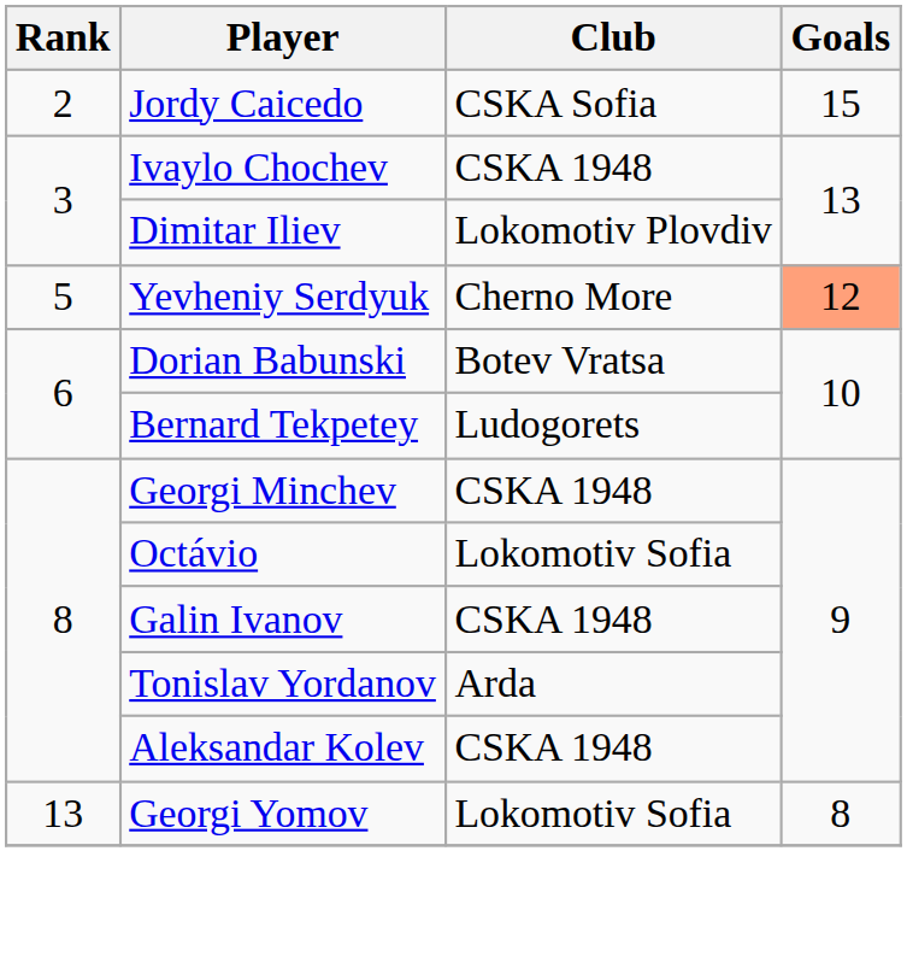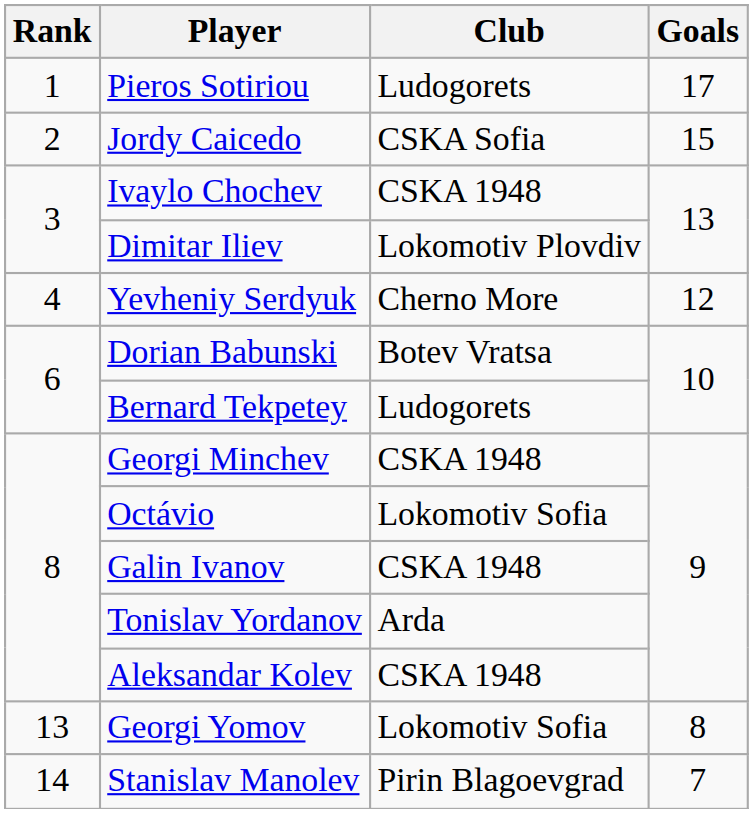+ row: 1 | Pieros Sotiriou | Ludogorets | 17
Yevheniy Serdyuk | Rank: 5 -> 4
Yevheniy Serdyuk | Goals: lightsalmon background -> no background
+ row: 14 | Stanislav Manolev | Pirin Blagoevgrad | 7
